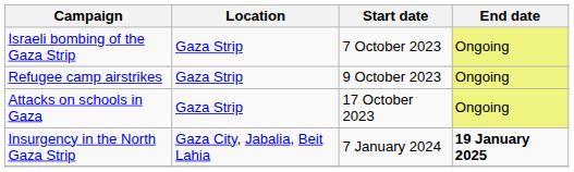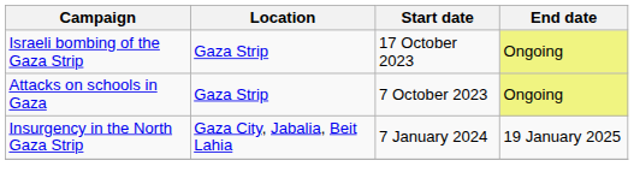Israeli bombing of the Gaza Strip | Start date: 7 October 2023 -> 17 October 2023
- row: Refugee camp airstrikes | Gaza Strip | 9 October 2023 | Ongoing
Attacks on schools in Gaza | Start date: 17 October 2023 -> 7 October 2023
Insurgency in the North Gaza Strip | End date: bold -> normal
